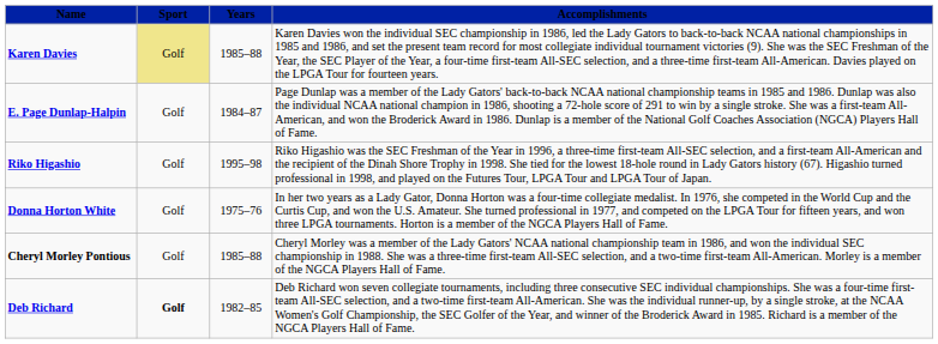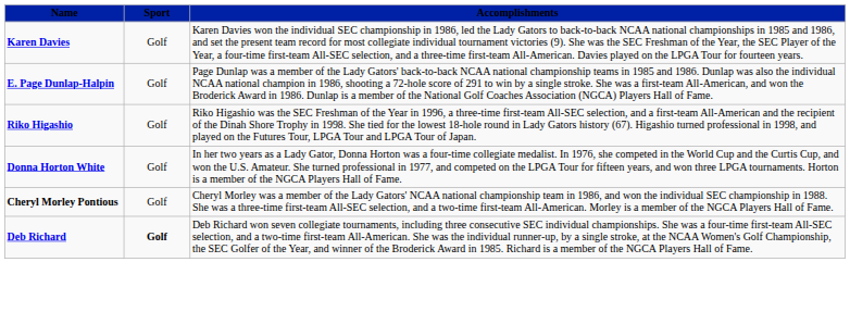- column: Years | 1985–88 | 1984–87 | 1995–98 | 1975–76 | 1985–88 | 1982–85
Karen Davies | Sport: khaki background -> no background
